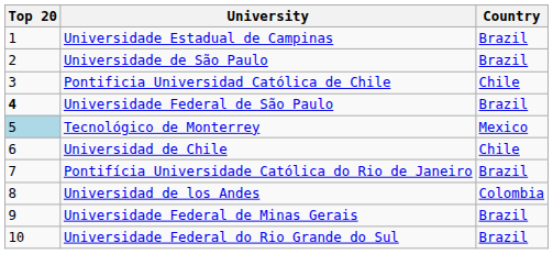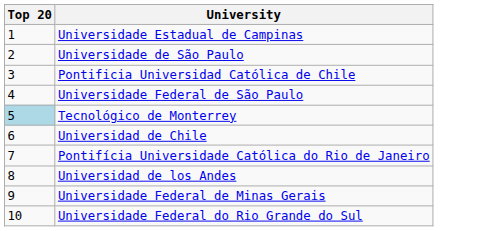- column: Country | Brazil | Brazil | Chile | Brazil | Mexico | Chile | Brazil | Colombia | Brazil | Brazil
Universidade Federal de São Paulo | Top 20: bold -> normal
